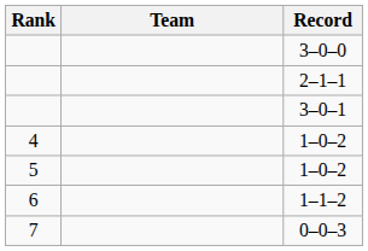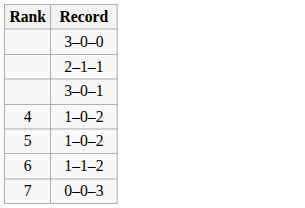- column: Team
